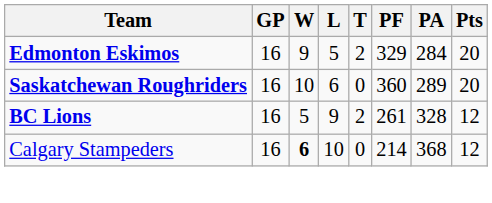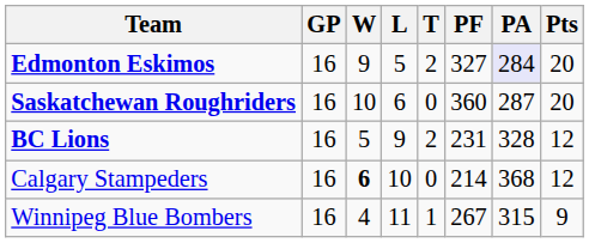Edmonton Eskimos | PF: 329 -> 327
Edmonton Eskimos | PA: no background -> lavender background
Saskatchewan Roughriders | PA: 289 -> 287
BC Lions | PF: 261 -> 231
+ row: Winnipeg Blue Bombers | 16 | 4 | 11 | 1 | 267 | 315 | 9
